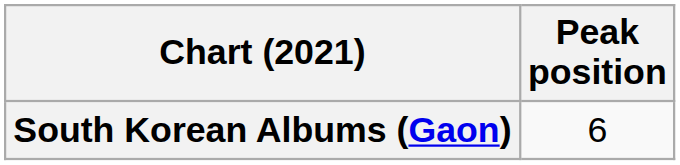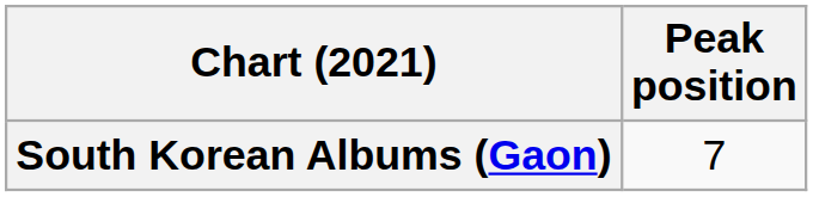South Korean Albums (Gaon) | Peak position: 6 -> 7
